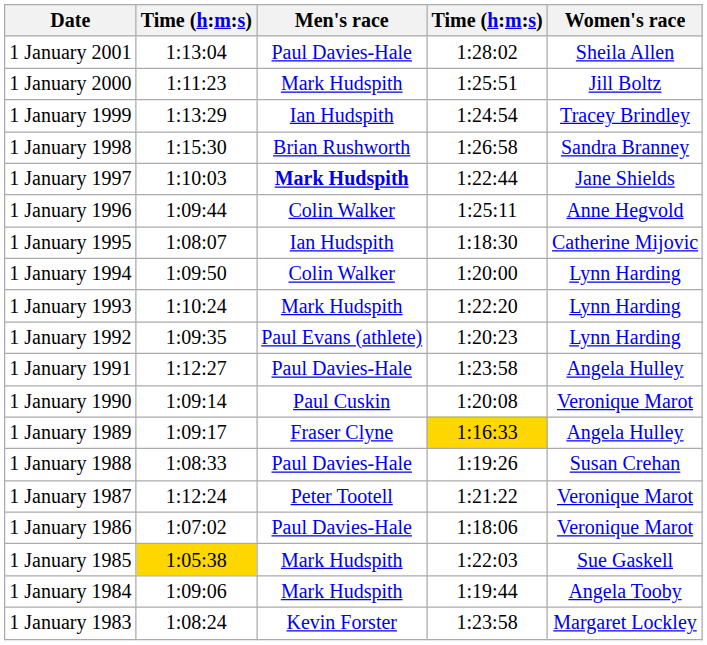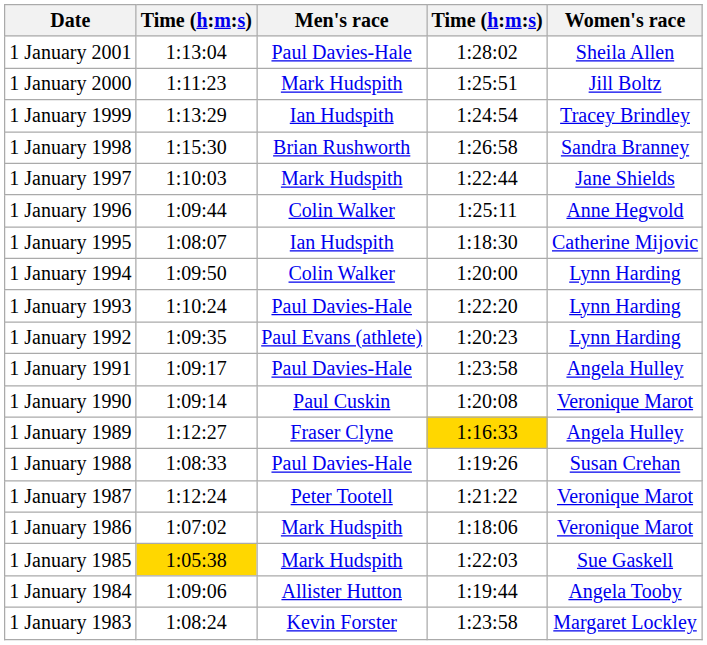1 January 1997 | Men's race: bold -> normal
1 January 1993 | Men's race: Mark Hudspith -> Paul Davies-Hale
1 January 1991 | column 2: 1:12:27 -> 1:09:17
1 January 1989 | column 2: 1:09:17 -> 1:12:27
1 January 1986 | Men's race: Paul Davies-Hale -> Mark Hudspith
1 January 1984 | Men's race: Mark Hudspith -> Allister Hutton
